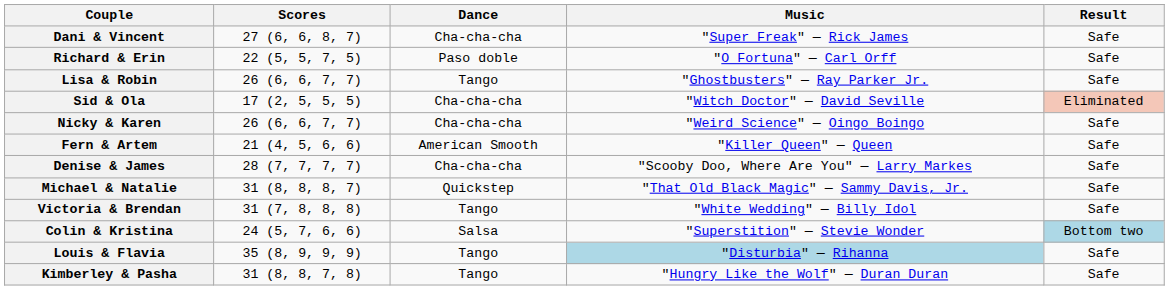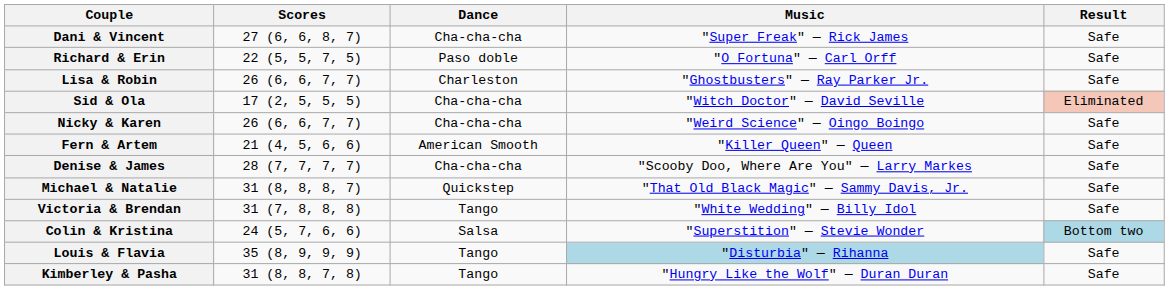Lisa & Robin | Dance: Tango -> Charleston
